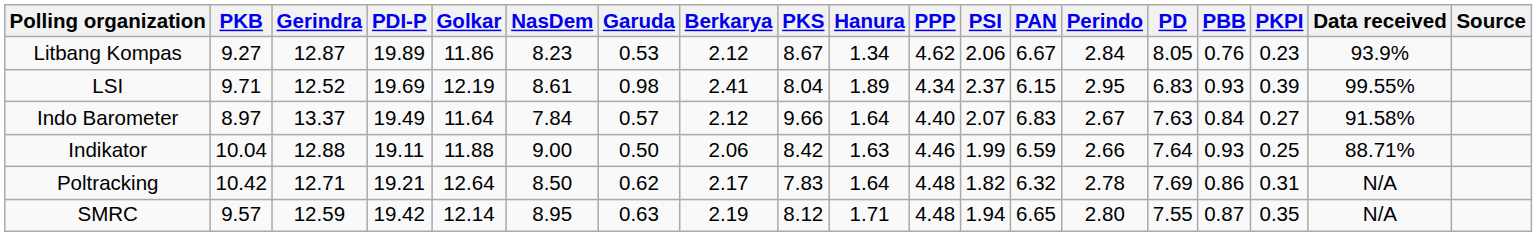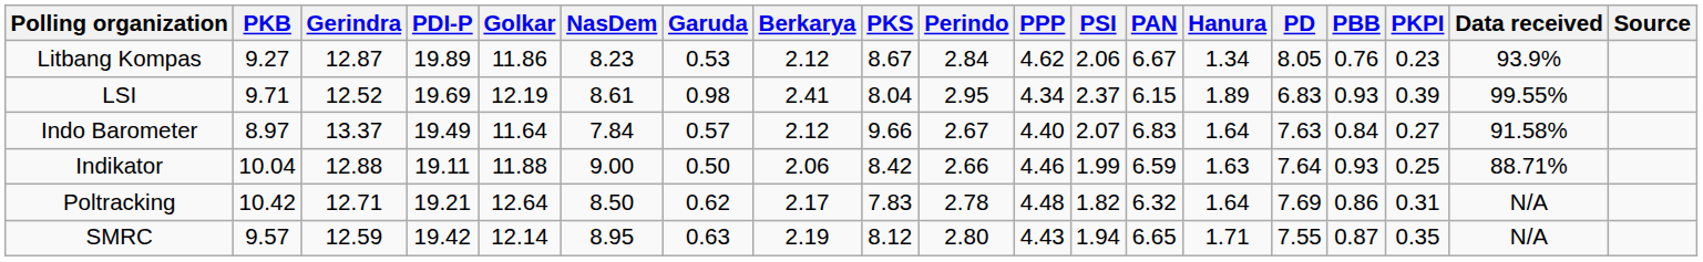columns swapped: Perindo <-> Hanura
SMRC | PPP: 4.48 -> 4.43
